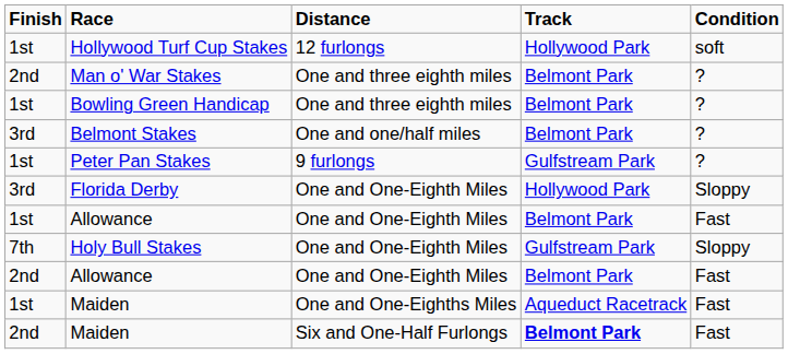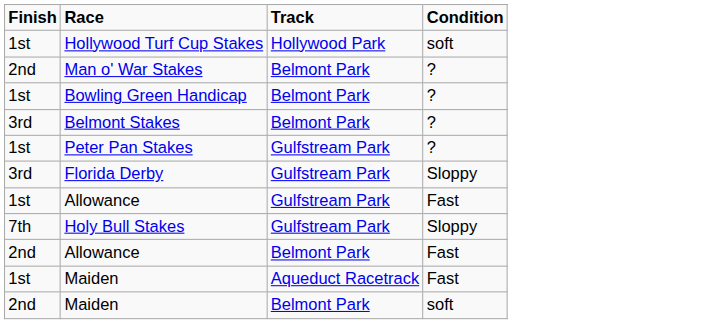- column: Distance | 12 furlongs | One and three eighth miles | One and three eighth miles | One and one/half miles | 9 furlongs | One and One-Eighth Miles | One and One-Eighth Miles | One and One-Eighth Miles | One and One-Eighth Miles | One and One-Eighths Miles | Six and One-Half Furlongs
Florida Derby | Track: Hollywood Park -> Gulfstream Park
1st / Allowance | Track: Belmont Park -> Gulfstream Park
2nd / Maiden | Track: bold -> normal
2nd / Maiden | Condition: Fast -> soft
